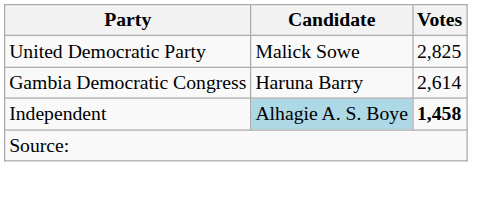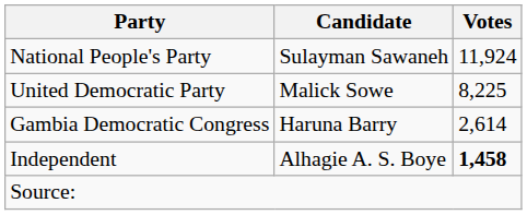+ row: National People's Party | Sulayman Sawaneh | 11,924
United Democratic Party | Votes: 2,825 -> 8,225
Independent | Candidate: lightblue background -> no background
